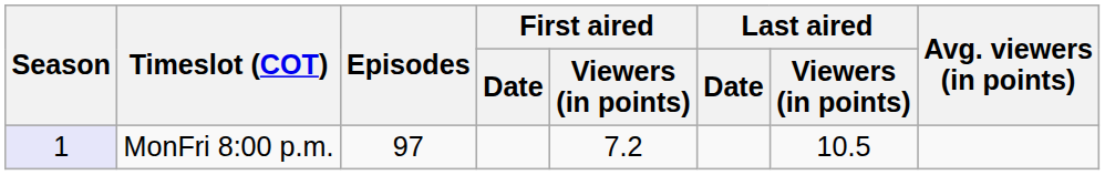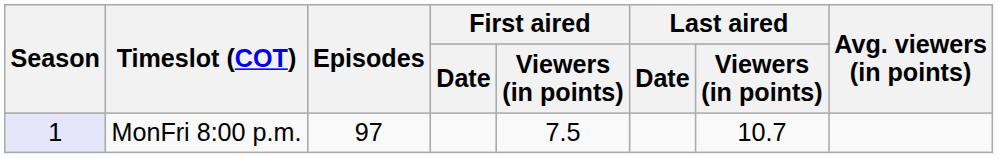MonFri 8:00 p.m. | First aired / Viewers (in points): 7.2 -> 7.5
MonFri 8:00 p.m. | Last aired / Viewers (in points): 10.5 -> 10.7
